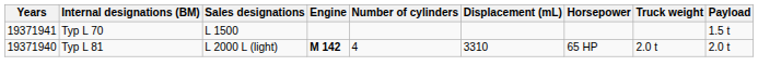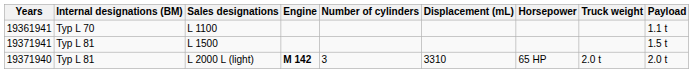+ row: 19361941 | Typ L 70 | L 1100 | 1.1 t
19371941 | Internal designations (BM): Typ L 70 -> Typ L 81
19371940 | Number of cylinders: 4 -> 3
